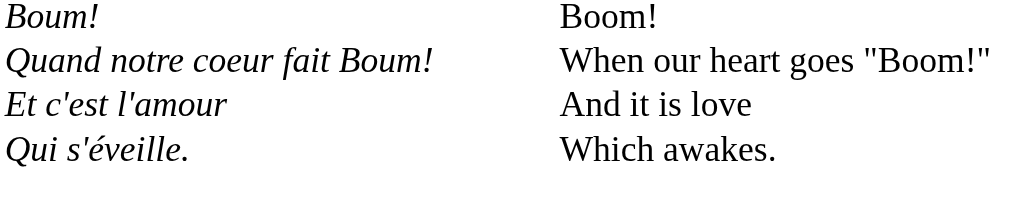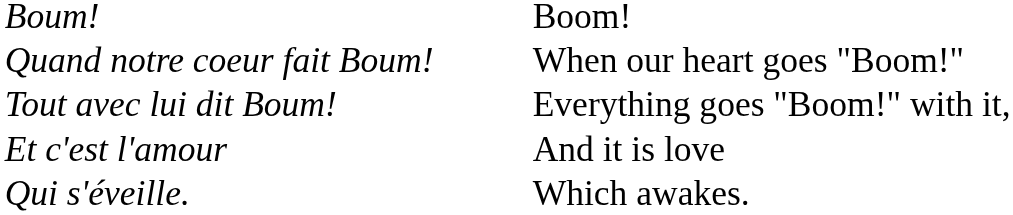+ row: Tout avec lui dit Boum! | Everything goes "Boom!" with it,
